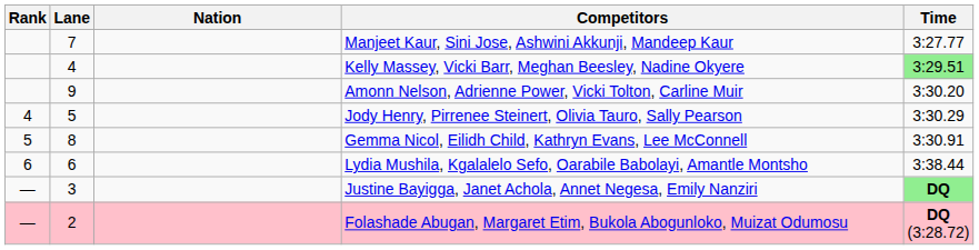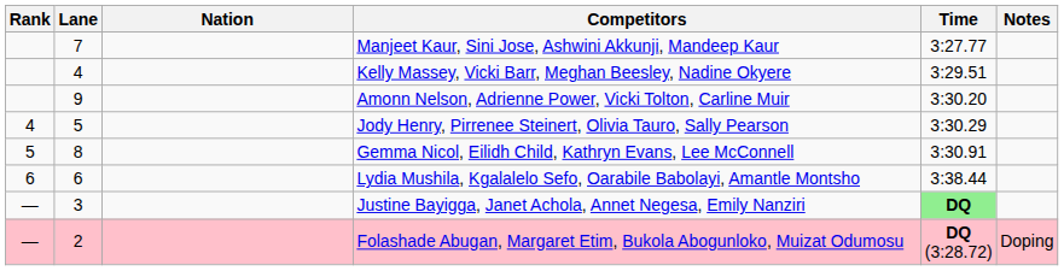+ column: Notes | Doping
Kelly Massey, Vicki Barr, Meghan Beesley, Nadine Okyere | Time: lightgreen background -> no background
